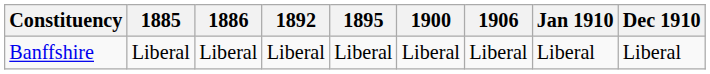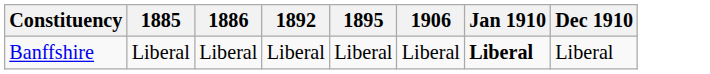- column: 1900 | Liberal
Banffshire | Jan 1910: normal -> bold
